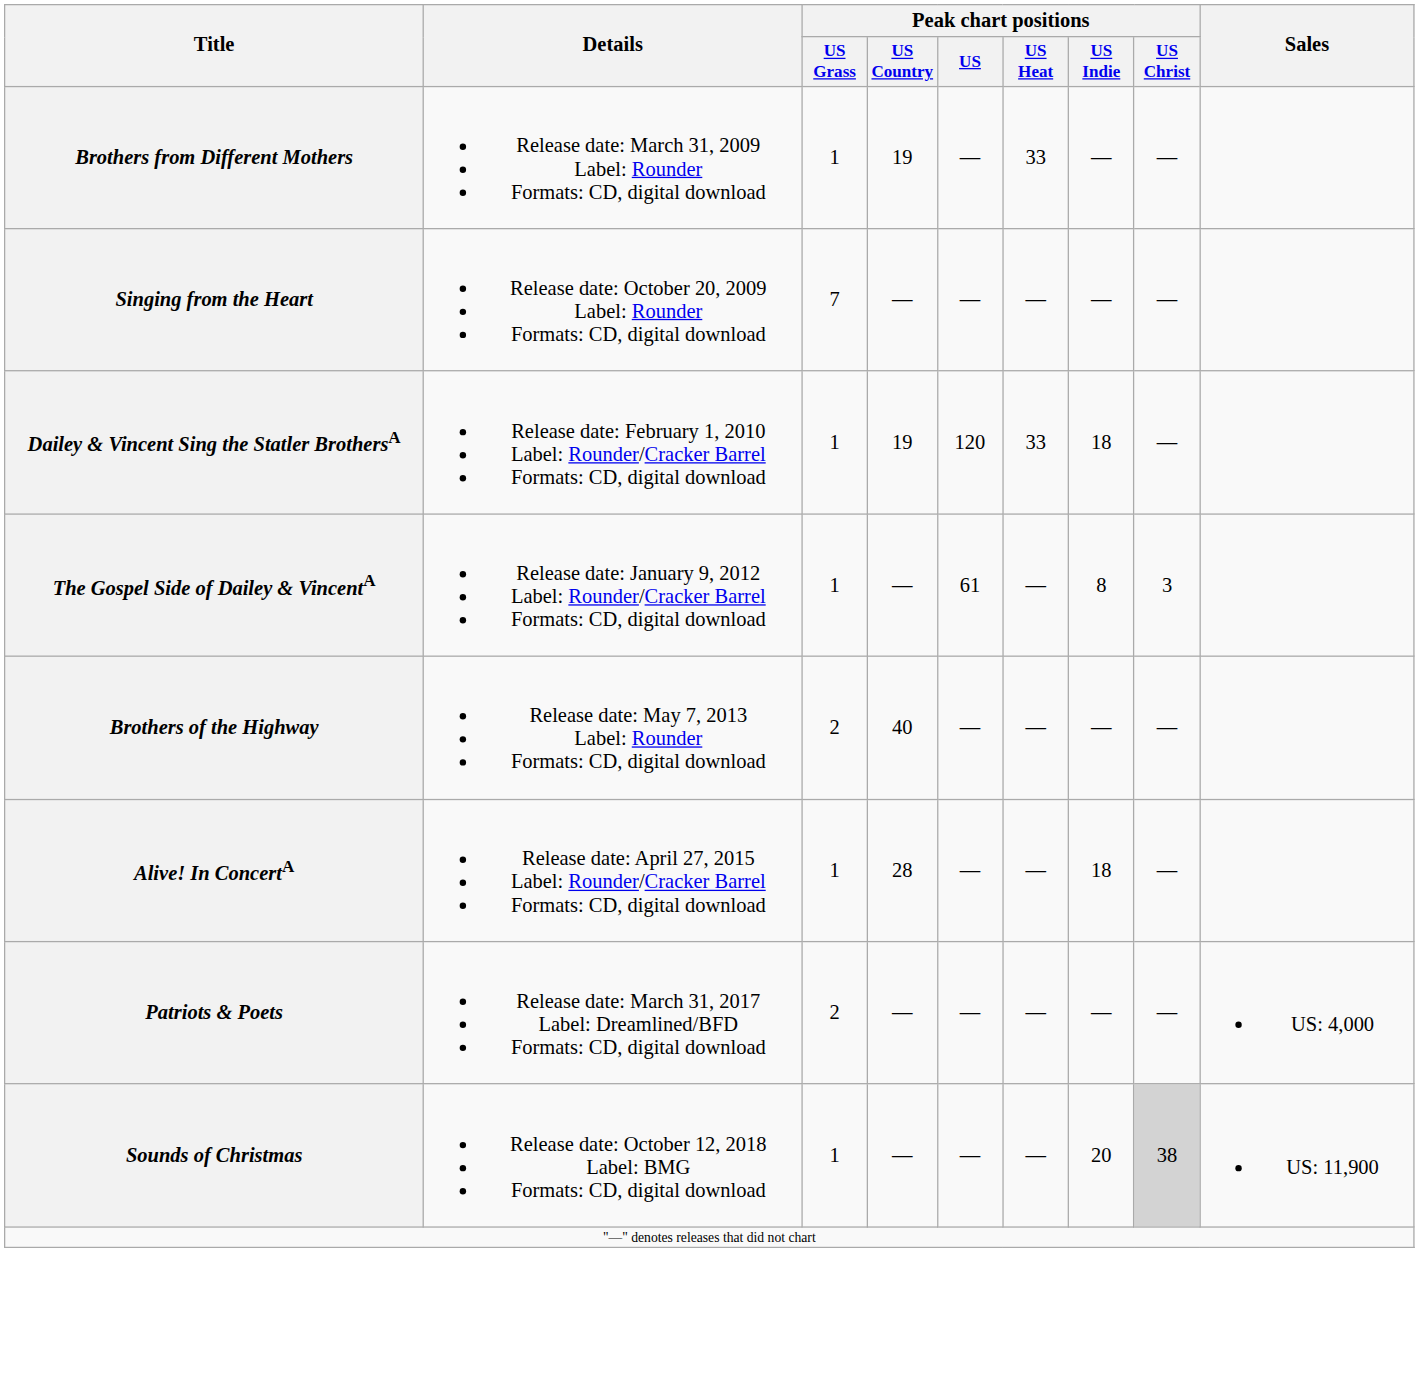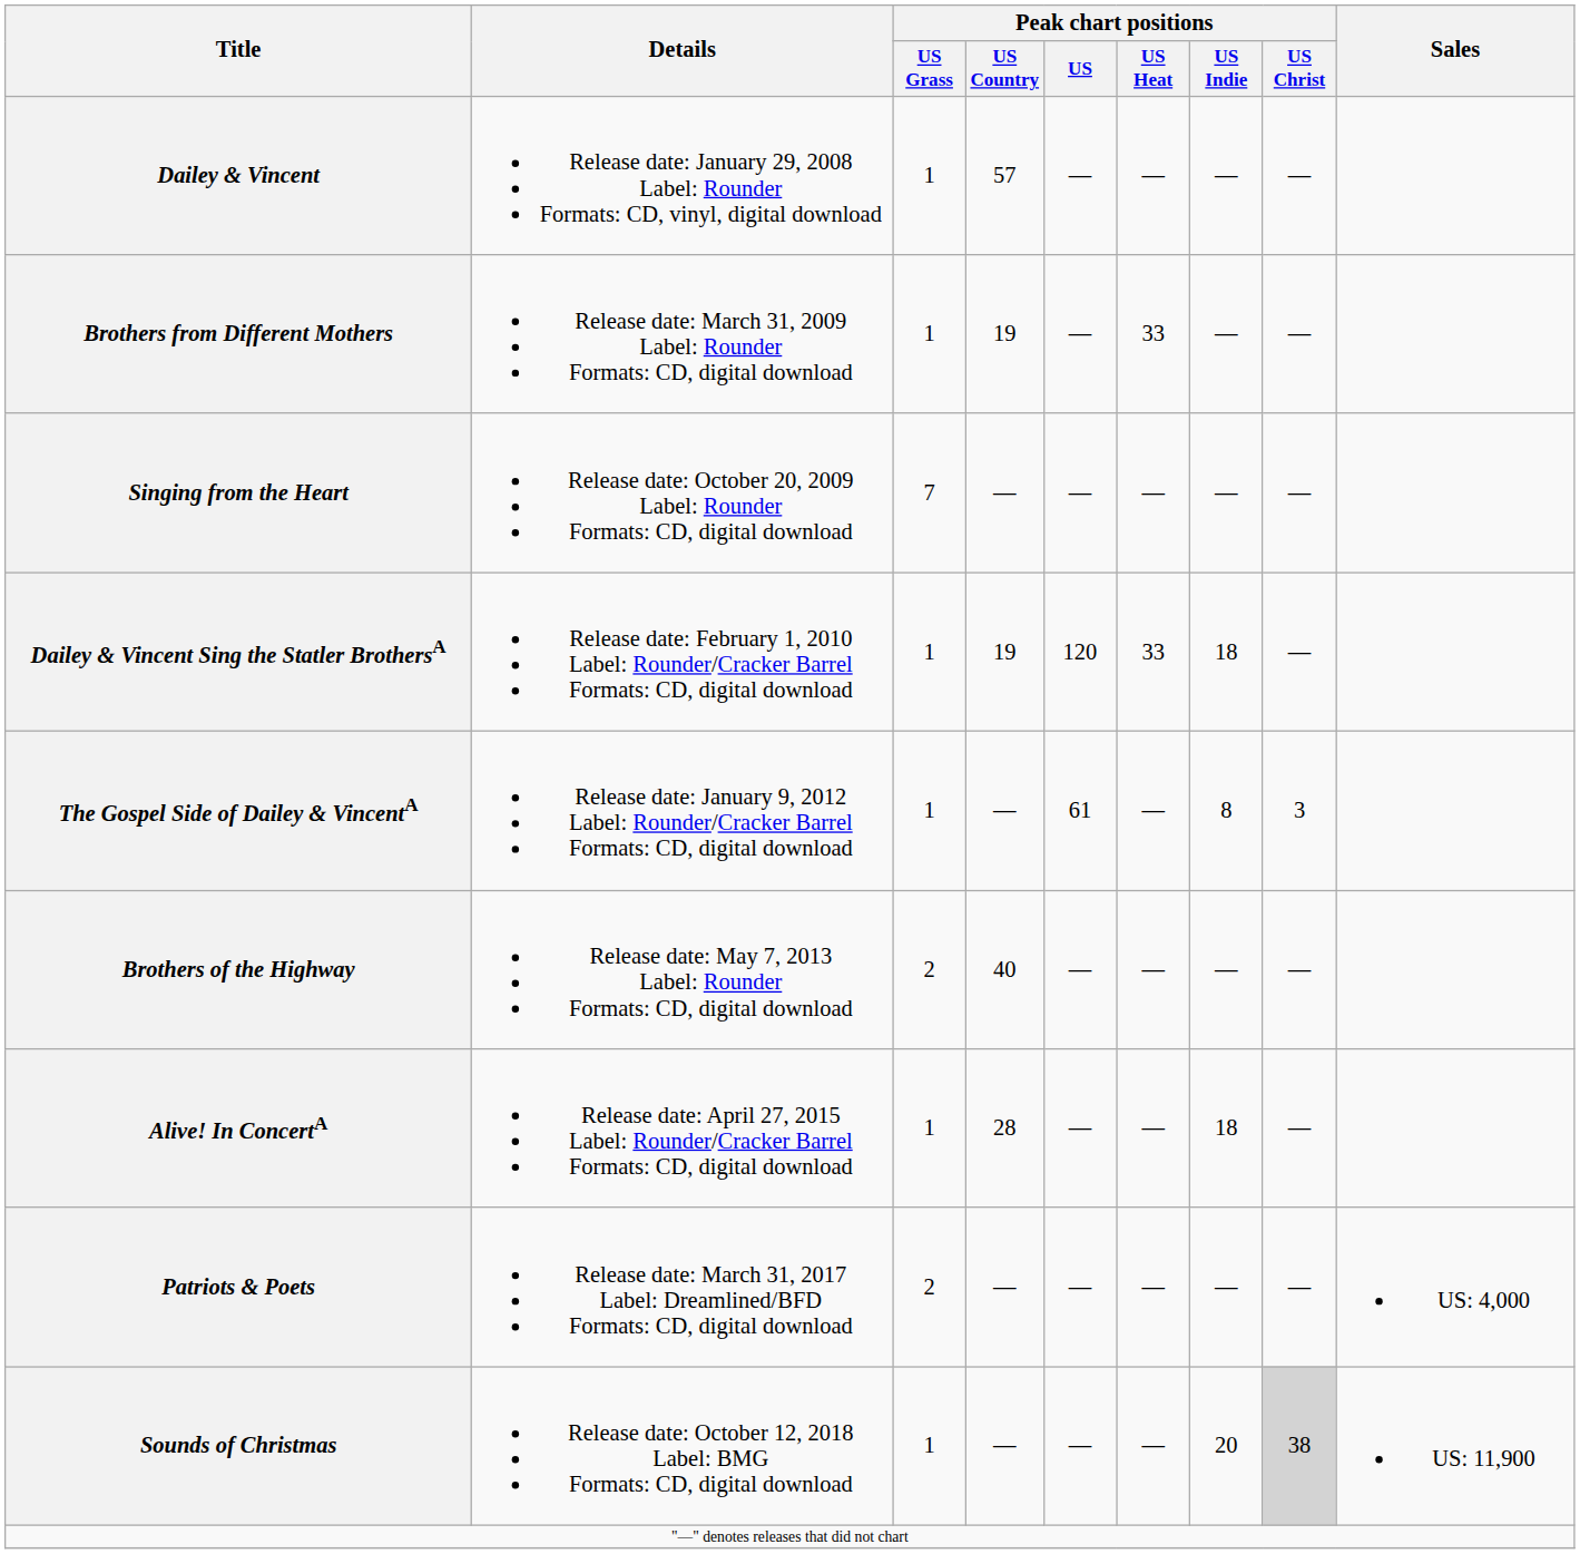+ row: Dailey & Vincent | Release date: January 29, 2008 Label: Rounder Formats: CD, vinyl, digital download | 1 | 57 | — | — | — | —
